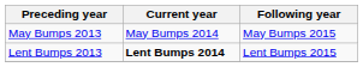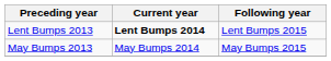rows swapped: Lent Bumps 2013 <-> May Bumps 2013
